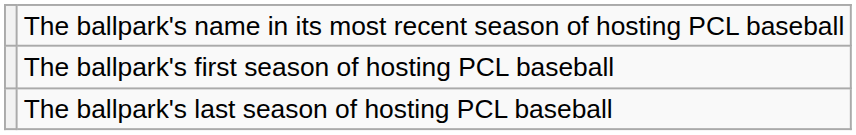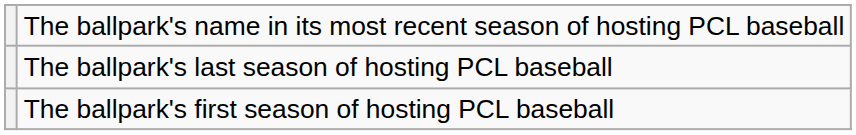rows swapped: The ballpark's first season of hosting PCL baseball <-> The ballpark's last season of hosting PCL baseball
